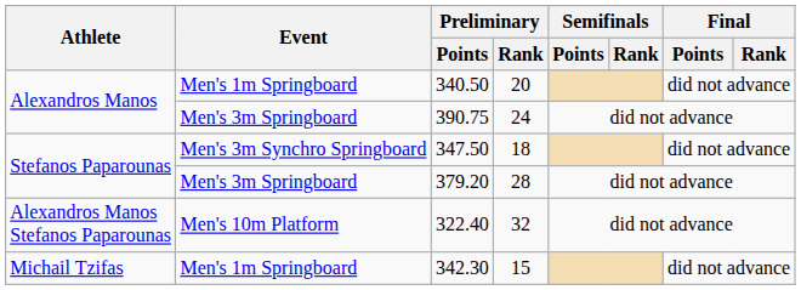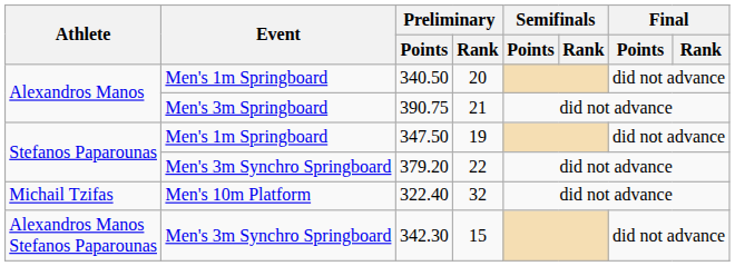390.75 | Preliminary / Rank: 24 -> 21
347.50 | Event: Men's 3m Synchro Springboard -> Men's 1m Springboard
347.50 | Preliminary / Rank: 18 -> 19
379.20 | Event: Men's 3m Springboard -> Men's 3m Synchro Springboard
379.20 | Preliminary / Rank: 28 -> 22
322.40 | Athlete: Alexandros Manos Stefanos Paparounas -> Michail Tzifas
342.30 | Athlete: Michail Tzifas -> Alexandros Manos Stefanos Paparounas
342.30 | Event: Men's 1m Springboard -> Men's 3m Synchro Springboard
